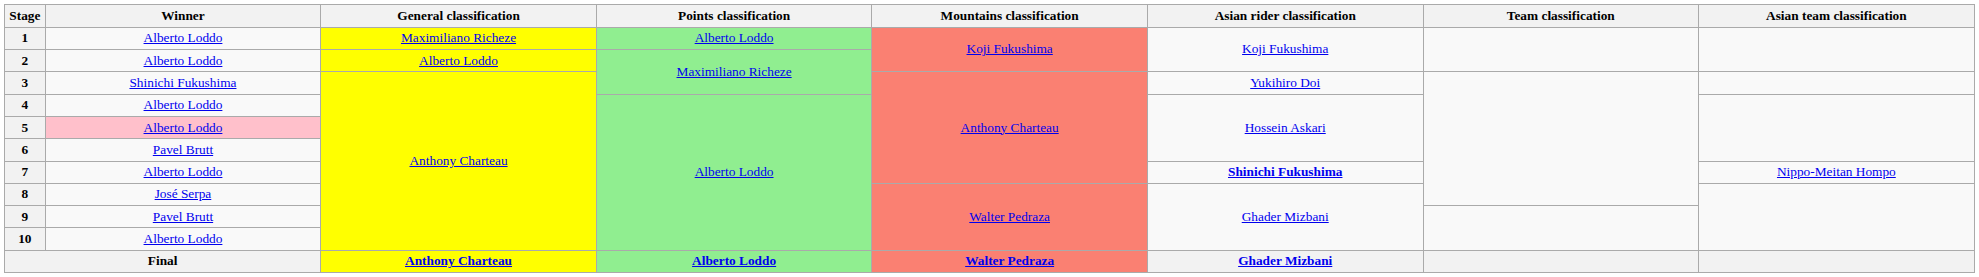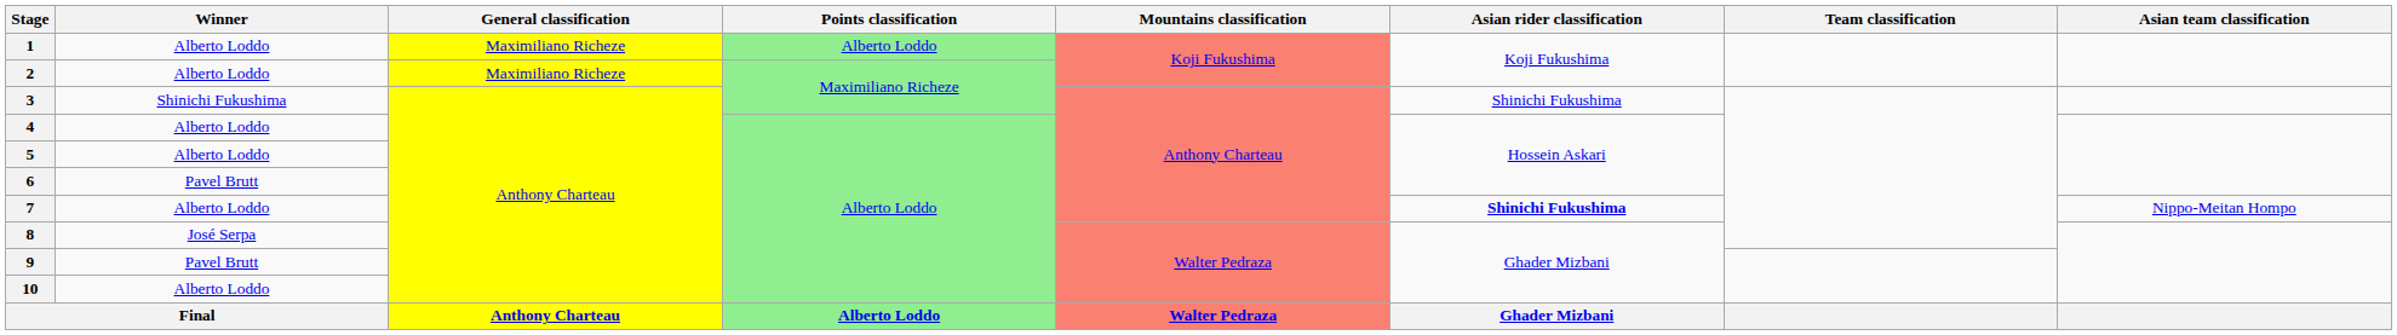2 | General classification: Alberto Loddo -> Maximiliano Richeze
3 | Asian rider classification: Yukihiro Doi -> Shinichi Fukushima
5 | Winner: pink background -> no background
